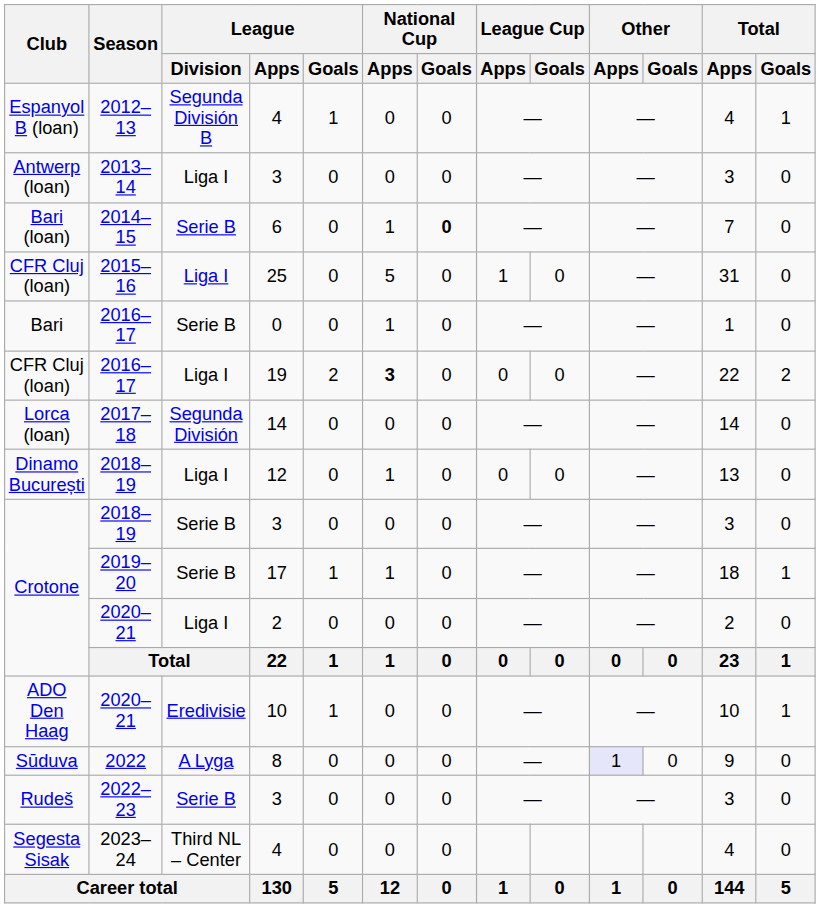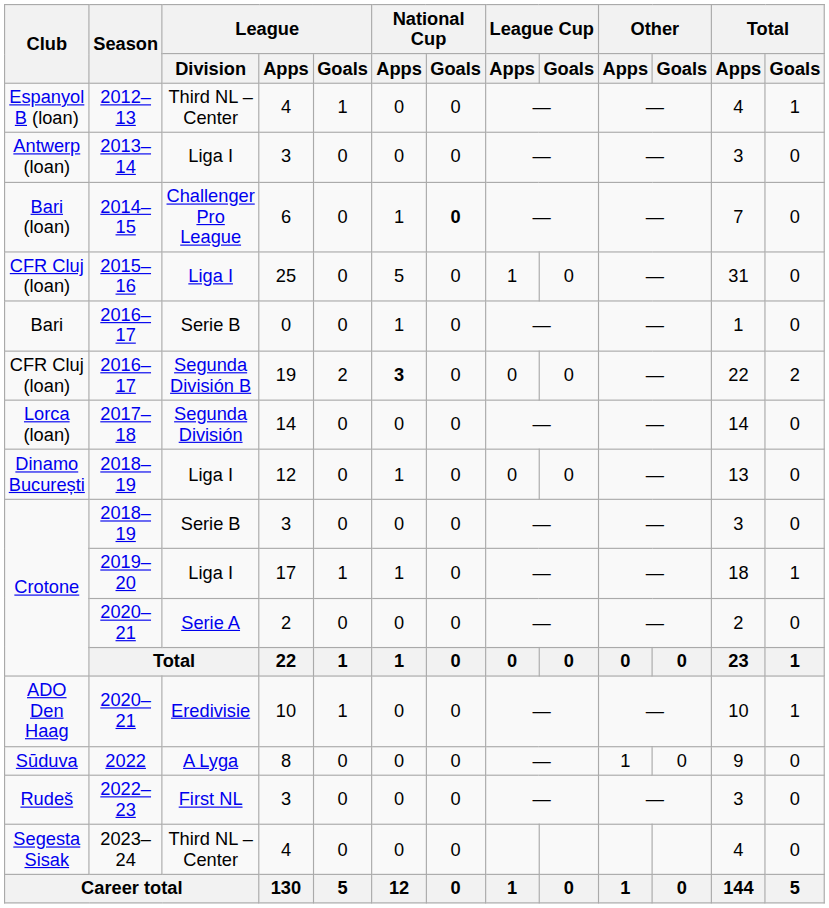Espanyol B (loan) | League / Division: Segunda División B -> Third NL – Center
Bari (loan) | League / Division: Serie B -> Challenger Pro League
CFR Cluj (loan) / 2016–17 | League / Division: Liga I -> Segunda División B
Crotone / 2019–20 | League / Division: Serie B -> Liga I
Crotone / 2020–21 | League / Division: Liga I -> Serie A
Sūduva | Other / Apps: lavender background -> no background
Rudeš | League / Division: Serie B -> First NL
